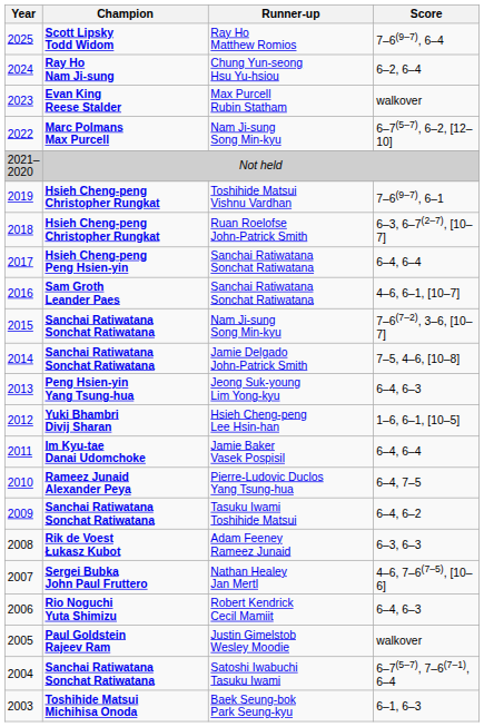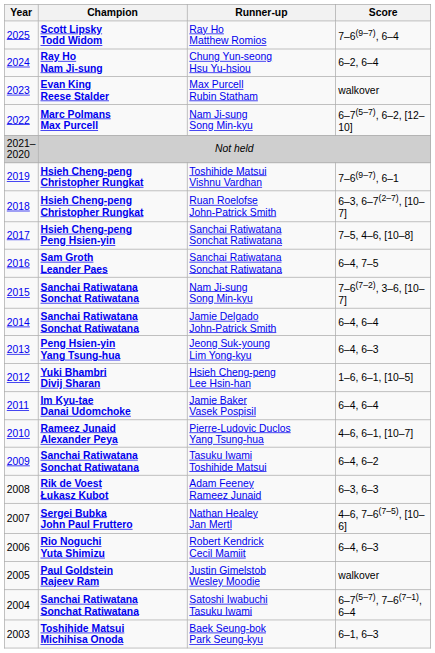2017 / Sanchai Ratiwatana Sonchat Ratiwatana | Score: 6–4, 6–4 -> 7–5, 4–6, [10–8]
2016 / Sanchai Ratiwatana Sonchat Ratiwatana | Score: 4–6, 6–1, [10–7] -> 6–4, 7–5
Jamie Delgado John-Patrick Smith | Score: 7–5, 4–6, [10–8] -> 6–4, 6–4
Pierre-Ludovic Duclos Yang Tsung-hua | Score: 6–4, 7–5 -> 4–6, 6–1, [10–7]
